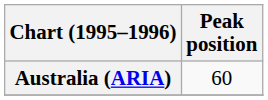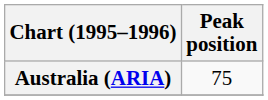Australia (ARIA) | Peak position: 60 -> 75
